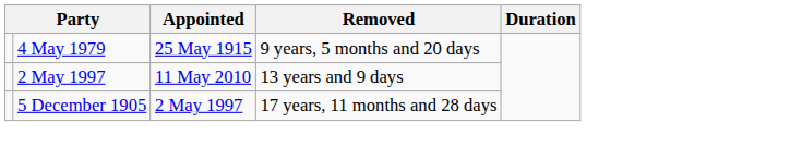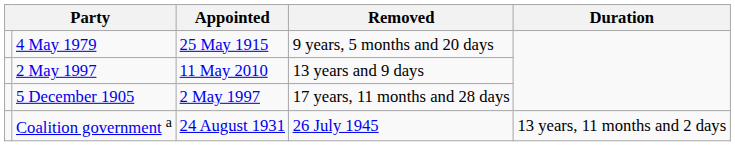+ row: Coalition government a | 24 August 1931 | 26 July 1945 | 13 years, 11 months and 2 days
